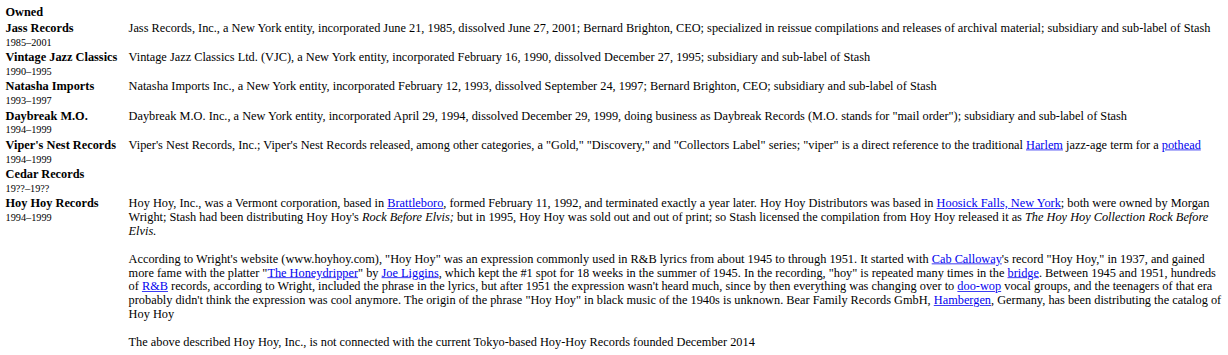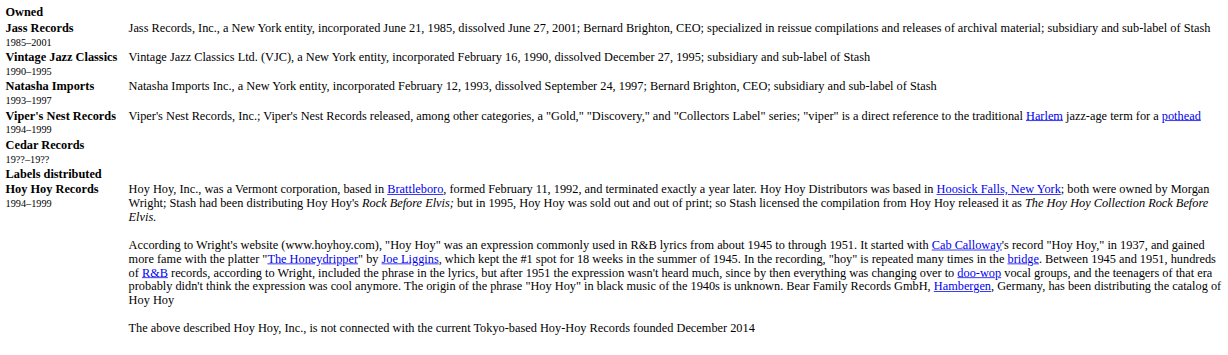- row: Daybreak M.O. 1994–1999 | Daybreak M.O. Inc., a New York entity, incorporated April 29, 1994, dissolved December 29, 1999, doing business as Daybreak Records (M.O. stands for "mail order"); subsidiary and sub-label of Stash
+ row: Labels distributed
